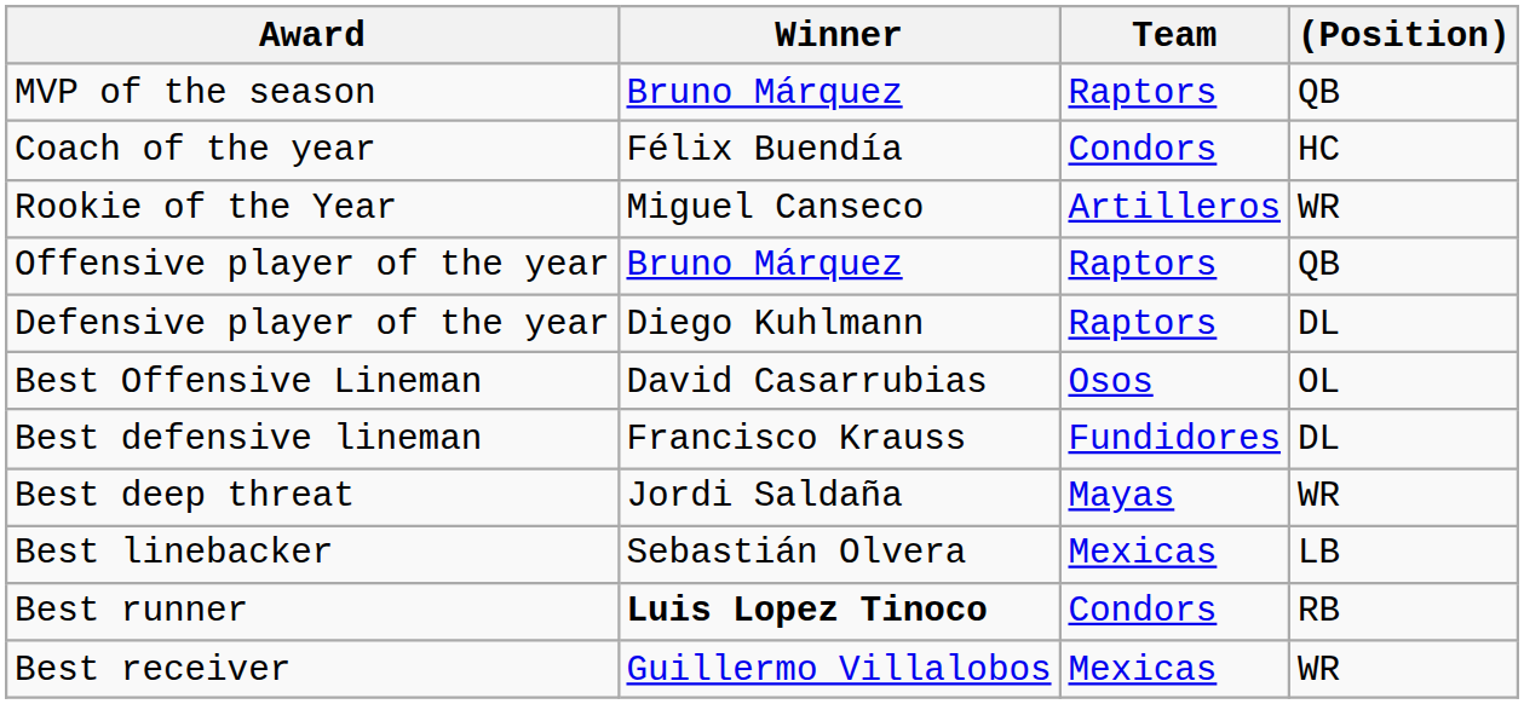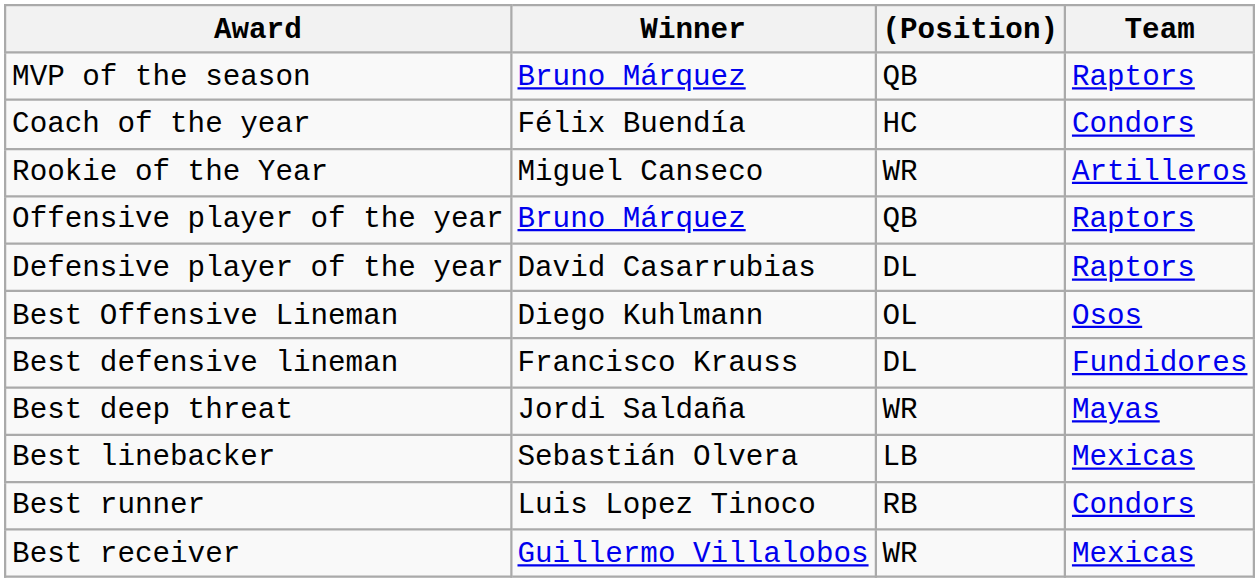columns swapped: (Position) <-> Team
Defensive player of the year | Winner: Diego Kuhlmann -> David Casarrubias
Best Offensive Lineman | Winner: David Casarrubias -> Diego Kuhlmann
Best runner | Winner: bold -> normal
